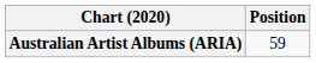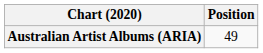Australian Artist Albums (ARIA) | Position: 59 -> 49
